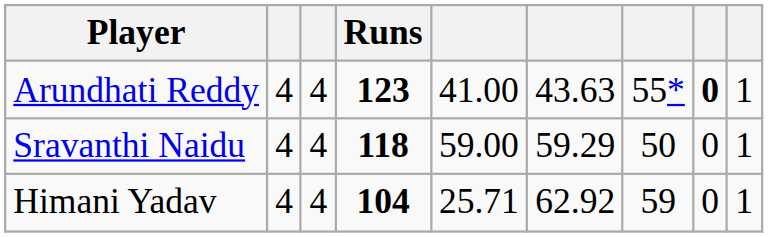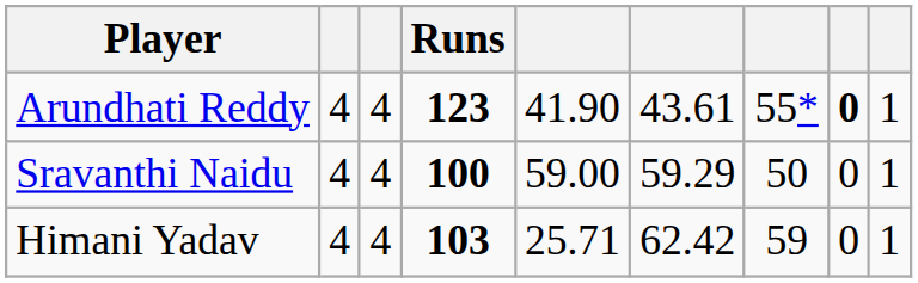Arundhati Reddy | column 5: 41.00 -> 41.90
Arundhati Reddy | column 6: 43.63 -> 43.61
Sravanthi Naidu | Runs: 118 -> 100
Himani Yadav | Runs: 104 -> 103
Himani Yadav | column 6: 62.92 -> 62.42
